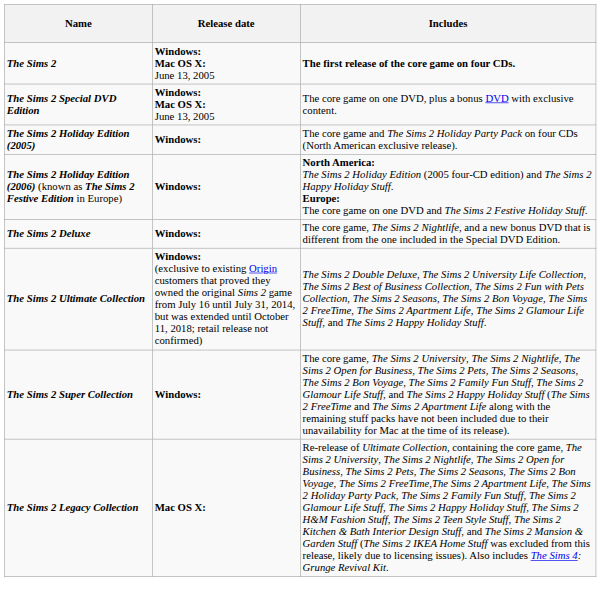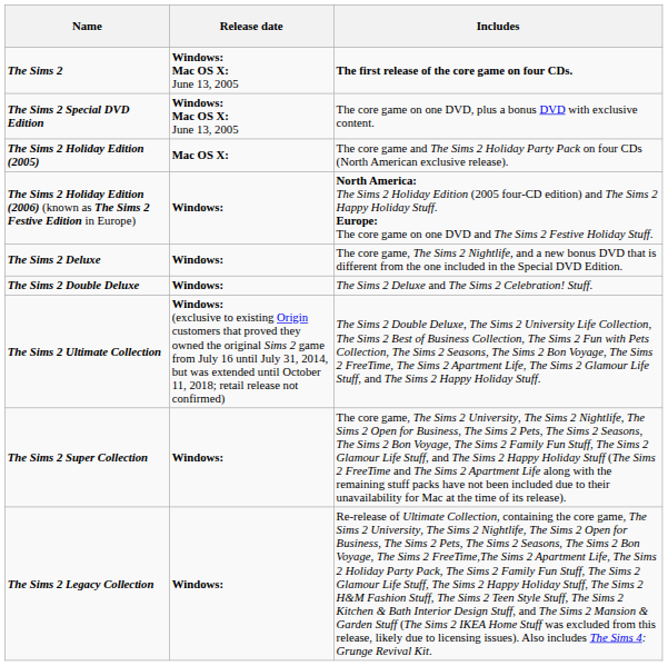The Sims 2 Holiday Edition (2005) | Release date: Windows: -> Mac OS X:
+ row: The Sims 2 Double Deluxe | Windows: | The Sims 2 Deluxe and The Sims 2 Celebration! Stuff.
The Sims 2 Legacy Collection | Release date: Mac OS X: -> Windows:
